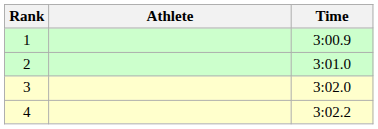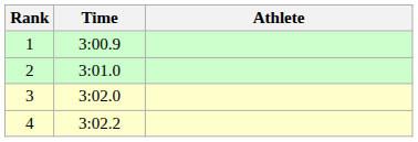columns swapped: Athlete <-> Time
